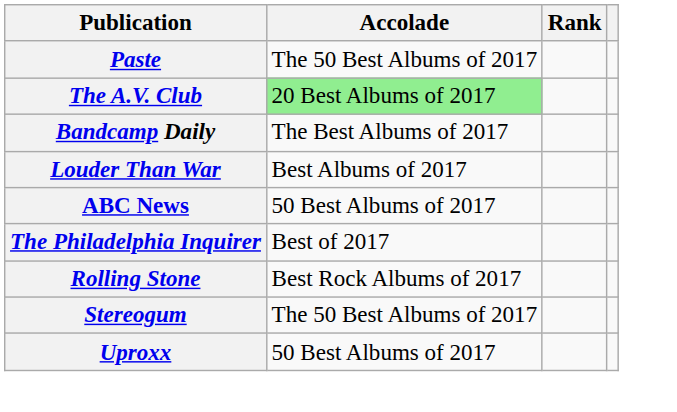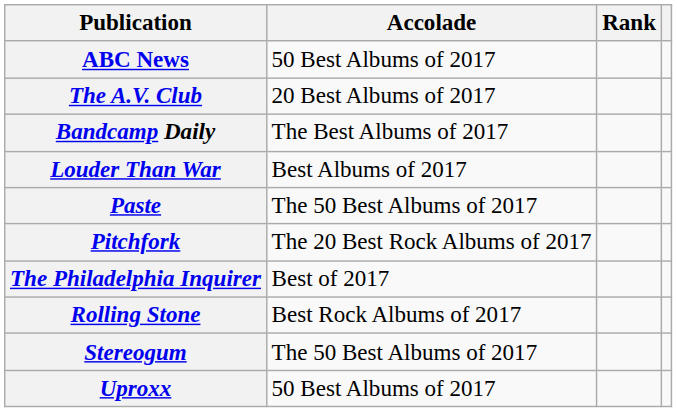rows swapped: ABC News <-> Paste
The A.V. Club | Accolade: lightgreen background -> no background
+ row: Pitchfork | The 20 Best Rock Albums of 2017
